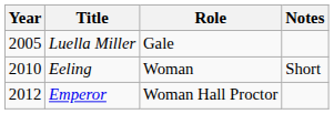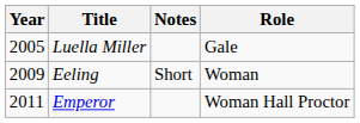columns swapped: Role <-> Notes
Eeling | Year: 2010 -> 2009
Emperor | Year: 2012 -> 2011
